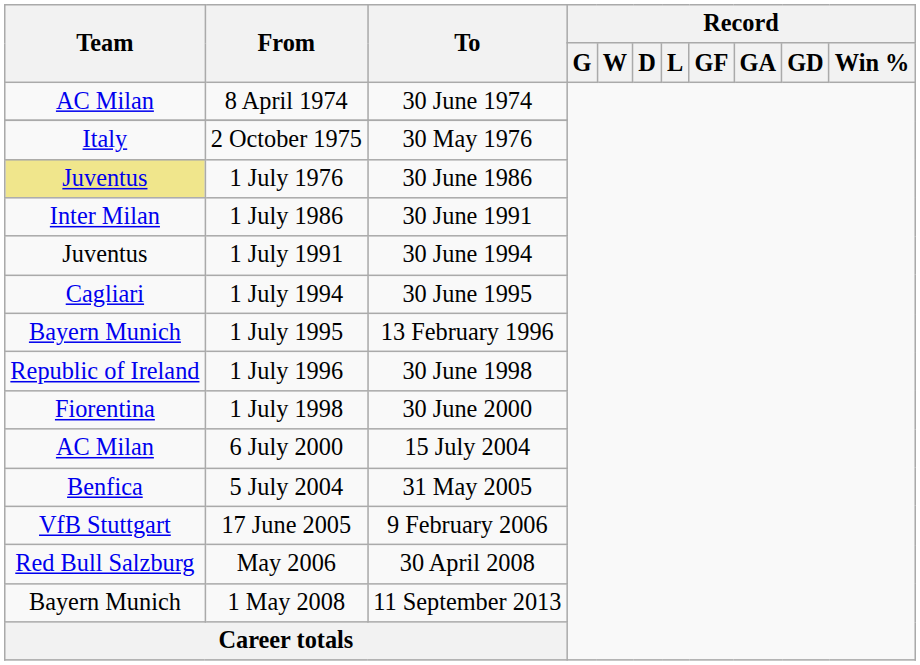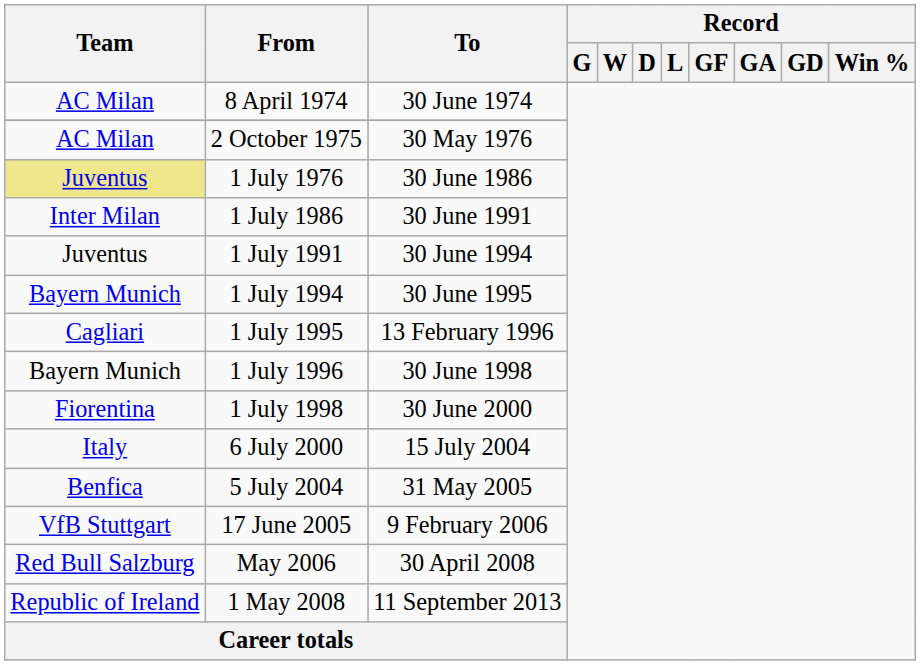2 October 1975 | Team: Italy -> AC Milan
1 July 1994 | Team: Cagliari -> Bayern Munich
1 July 1995 | Team: Bayern Munich -> Cagliari
1 July 1996 | Team: Republic of Ireland -> Bayern Munich
6 July 2000 | Team: AC Milan -> Italy
1 May 2008 | Team: Bayern Munich -> Republic of Ireland
